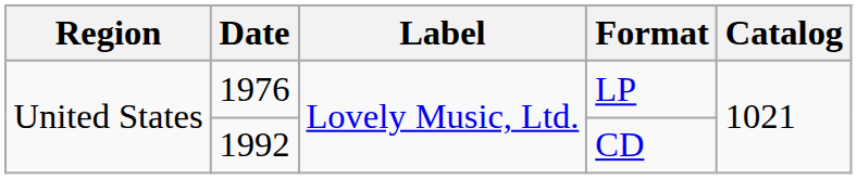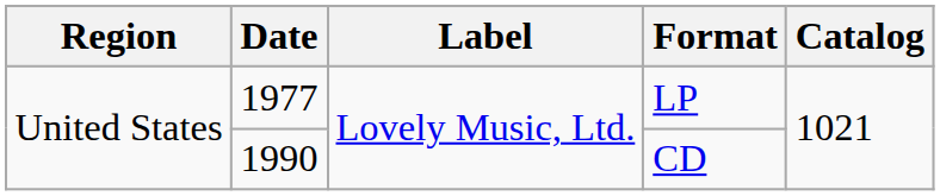LP | Date: 1976 -> 1977
CD | Date: 1992 -> 1990
